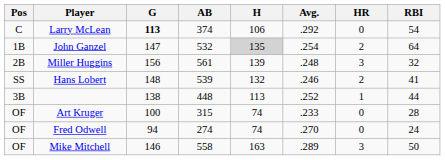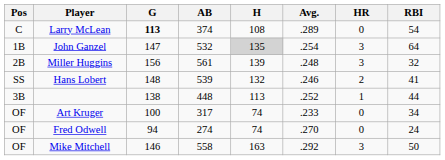Larry McLean | H: 106 -> 108
Larry McLean | Avg.: .292 -> .289
John Ganzel | HR: 2 -> 3
Art Kruger | AB: 315 -> 317
Art Kruger | RBI: 28 -> 34
Mike Mitchell | Avg.: .289 -> .292
